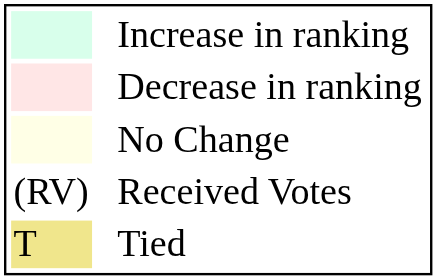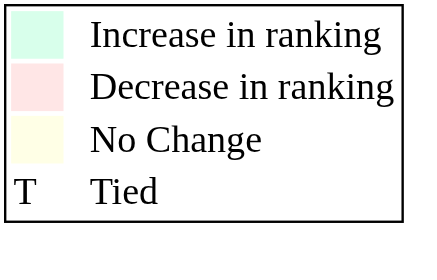- row: (RV) | Received Votes
Tied | column 1: khaki background -> no background
